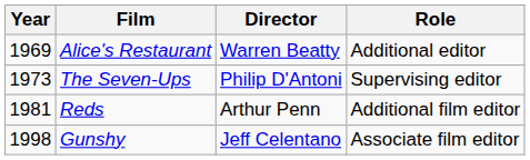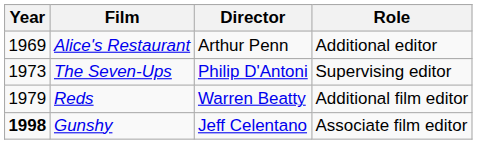Alice's Restaurant | Director: Warren Beatty -> Arthur Penn
Reds | Year: 1981 -> 1979
Reds | Director: Arthur Penn -> Warren Beatty
Gunshy | Year: normal -> bold
